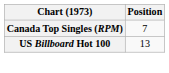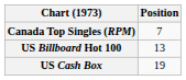+ row: US Cash Box | 19
